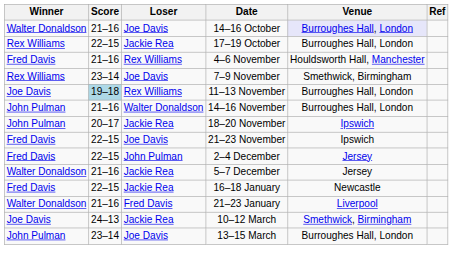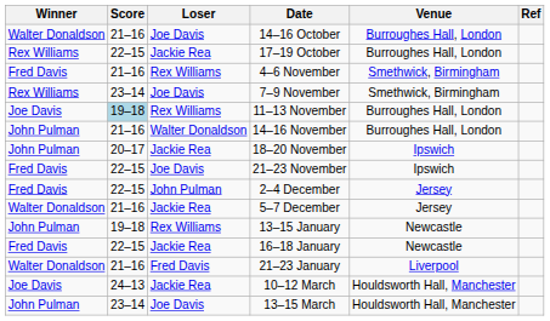14–16 October | Venue: lavender background -> no background
4–6 November | Venue: Houldsworth Hall, Manchester -> Smethwick, Birmingham
+ row: John Pulman | 19–18 | Rex Williams | 13–15 January | Newcastle
10–12 March | Venue: Smethwick, Birmingham -> Houldsworth Hall, Manchester
13–15 March | Venue: Burroughes Hall, London -> Houldsworth Hall, Manchester
